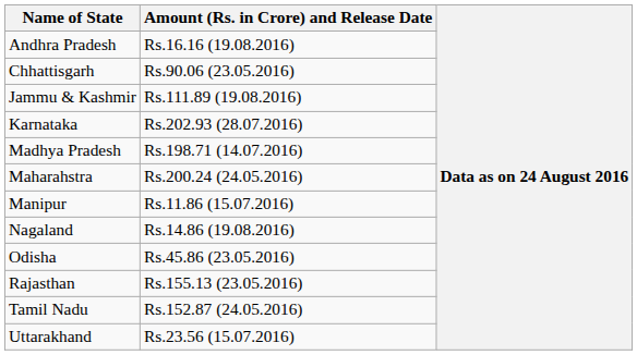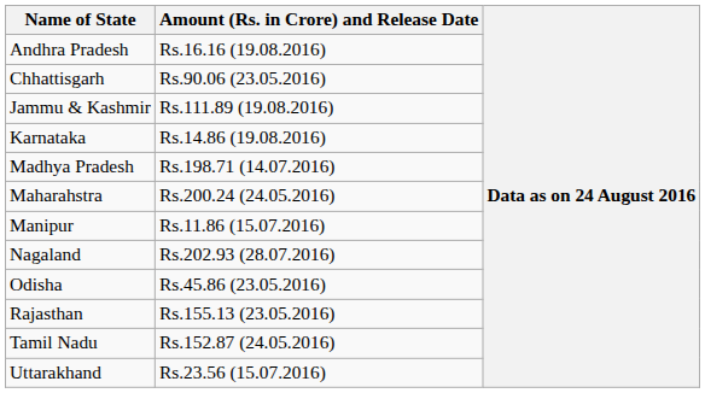Karnataka | Amount (Rs. in Crore) and Release Date: Rs.202.93 (28.07.2016) -> Rs.14.86 (19.08.2016)
Nagaland | Amount (Rs. in Crore) and Release Date: Rs.14.86 (19.08.2016) -> Rs.202.93 (28.07.2016)
